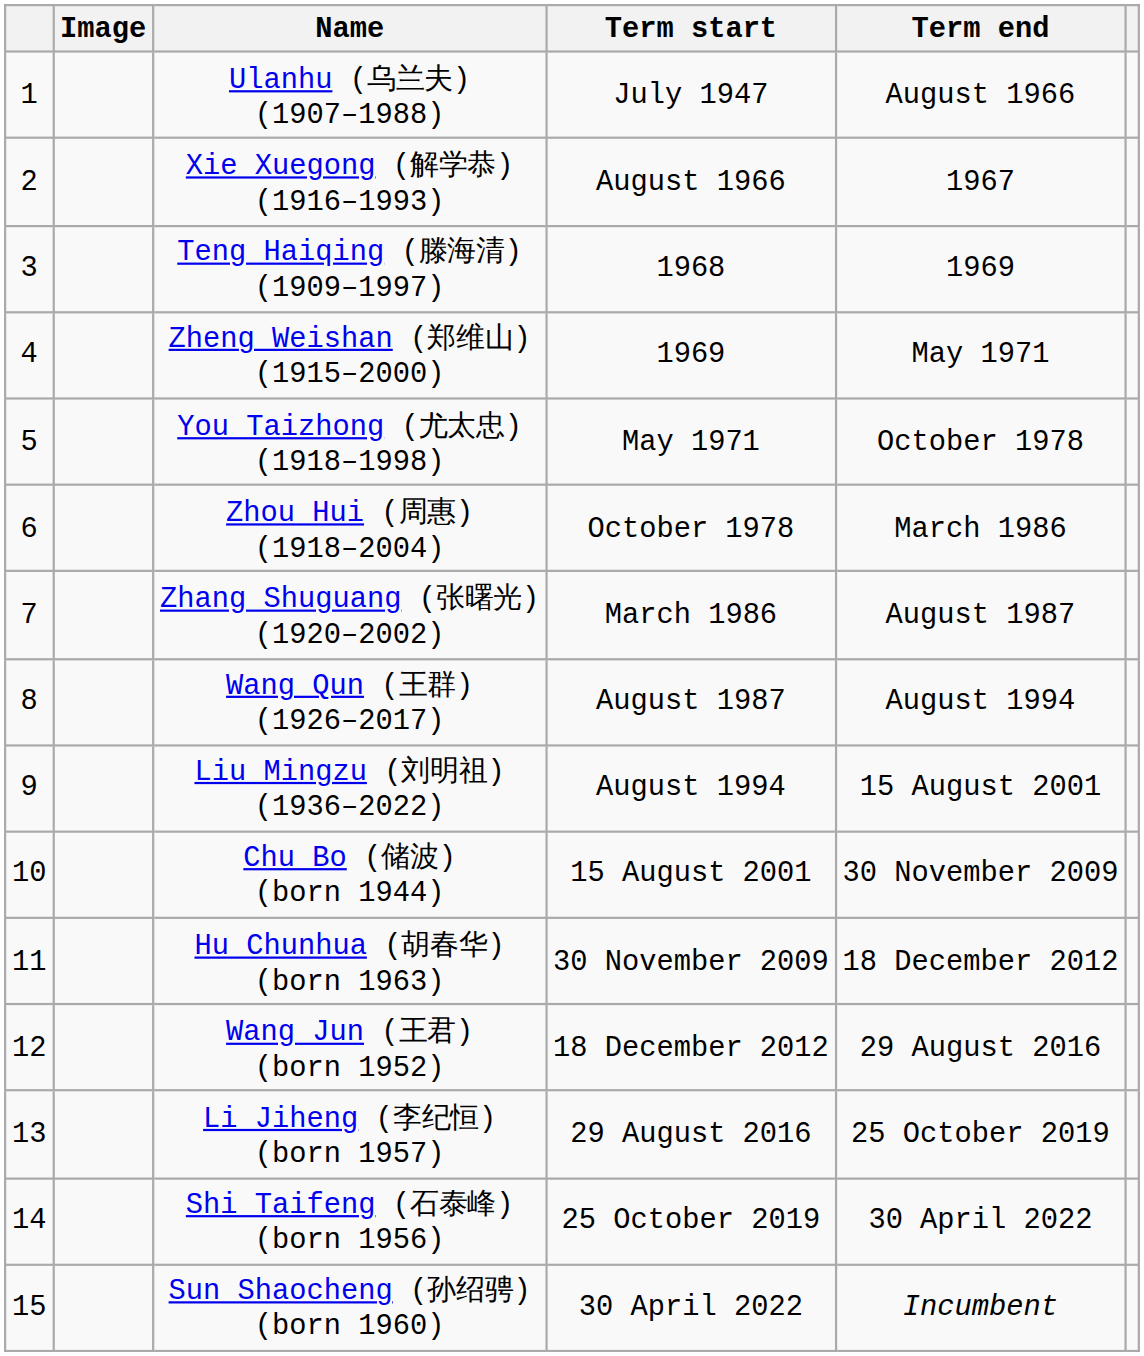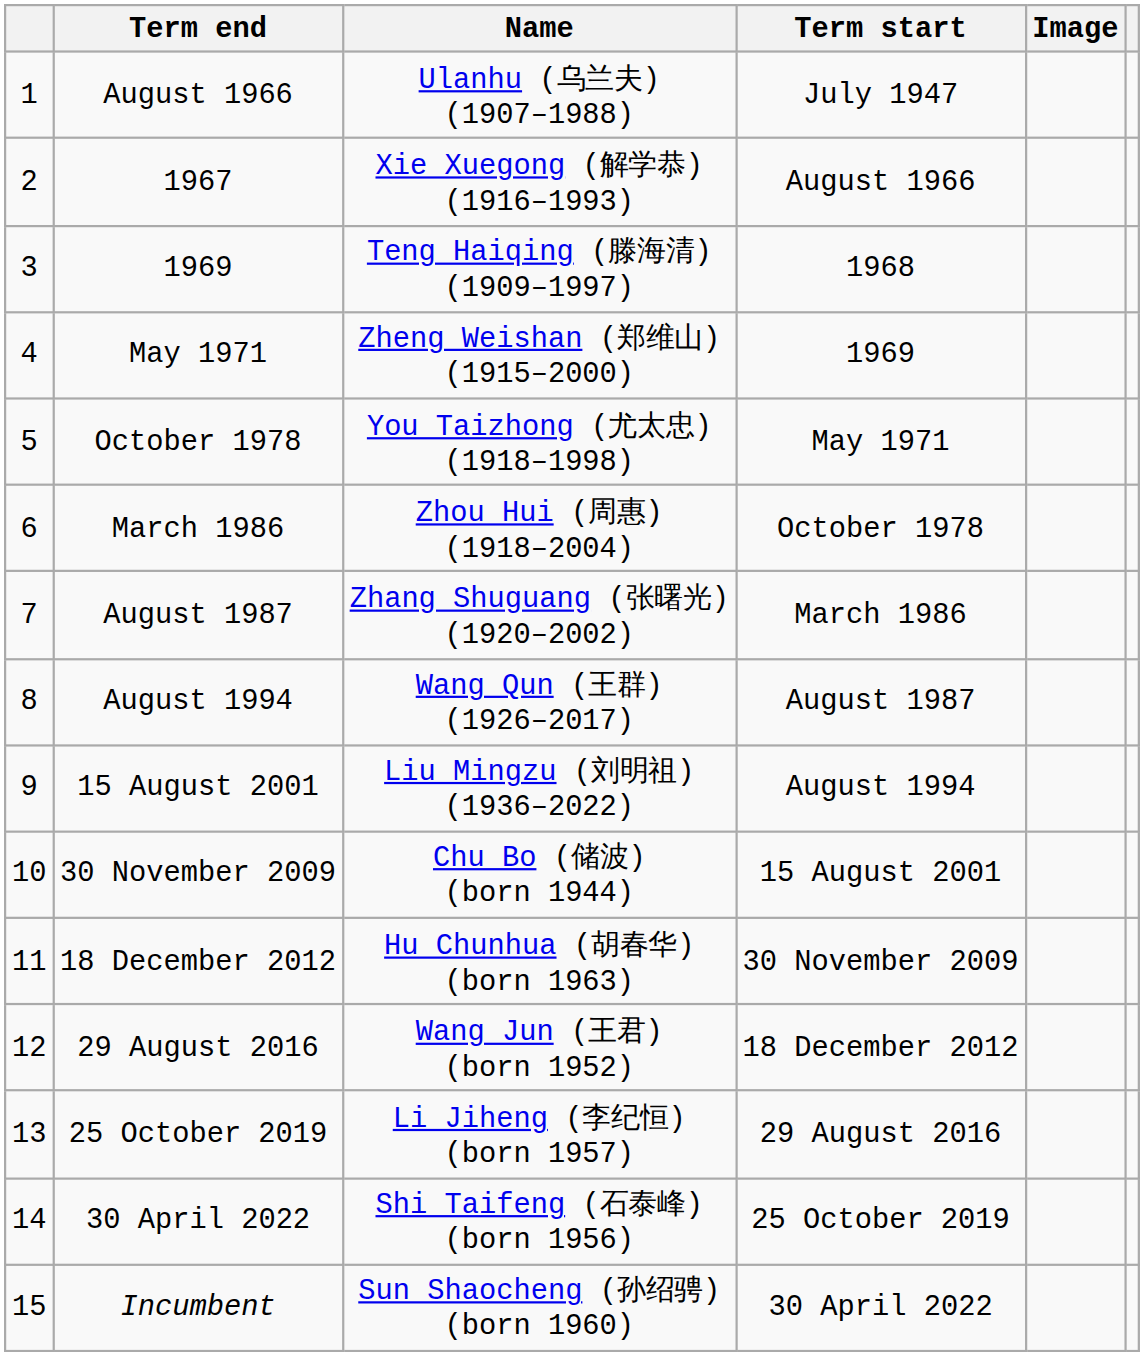columns swapped: Image <-> Term end
